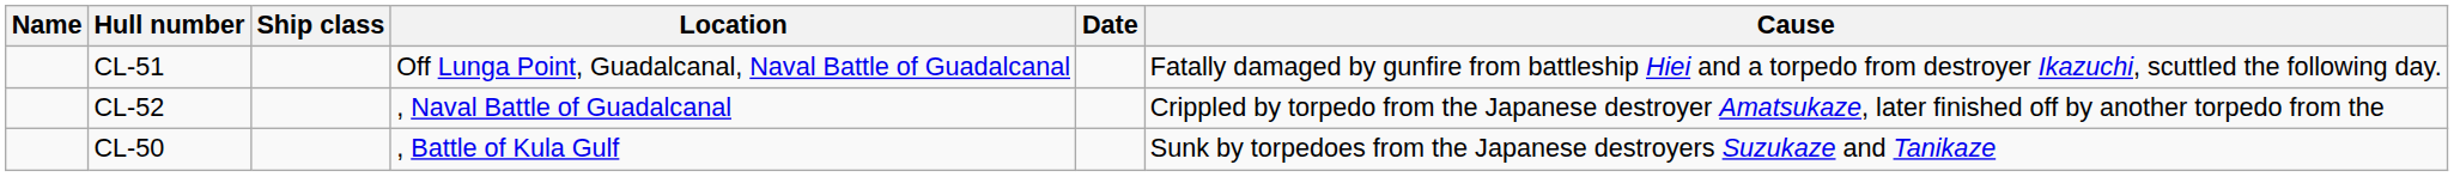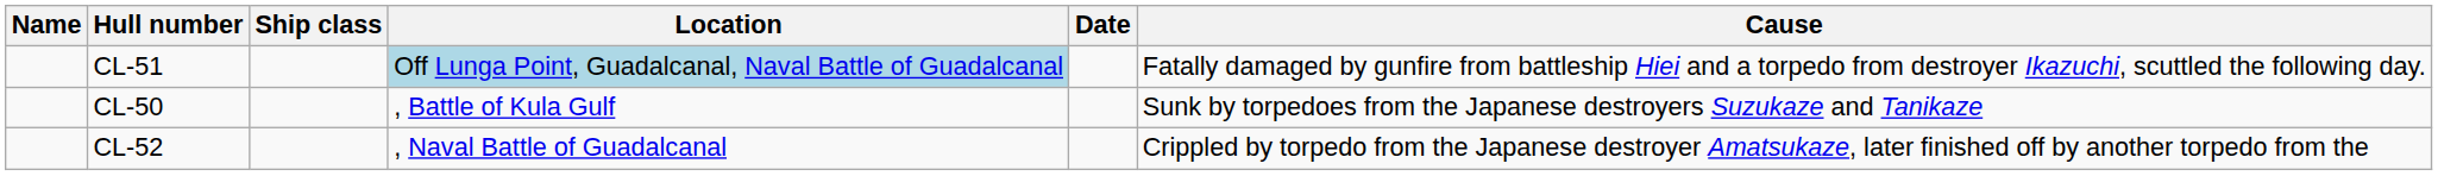CL-51 | Location: no background -> lightblue background
rows swapped: CL-52 <-> CL-50
